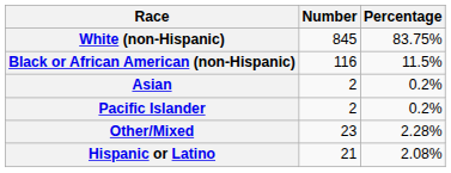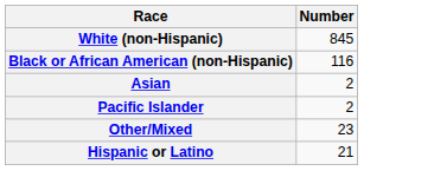- column: Percentage | 83.75% | 11.5% | 0.2% | 0.2% | 2.28% | 2.08%
